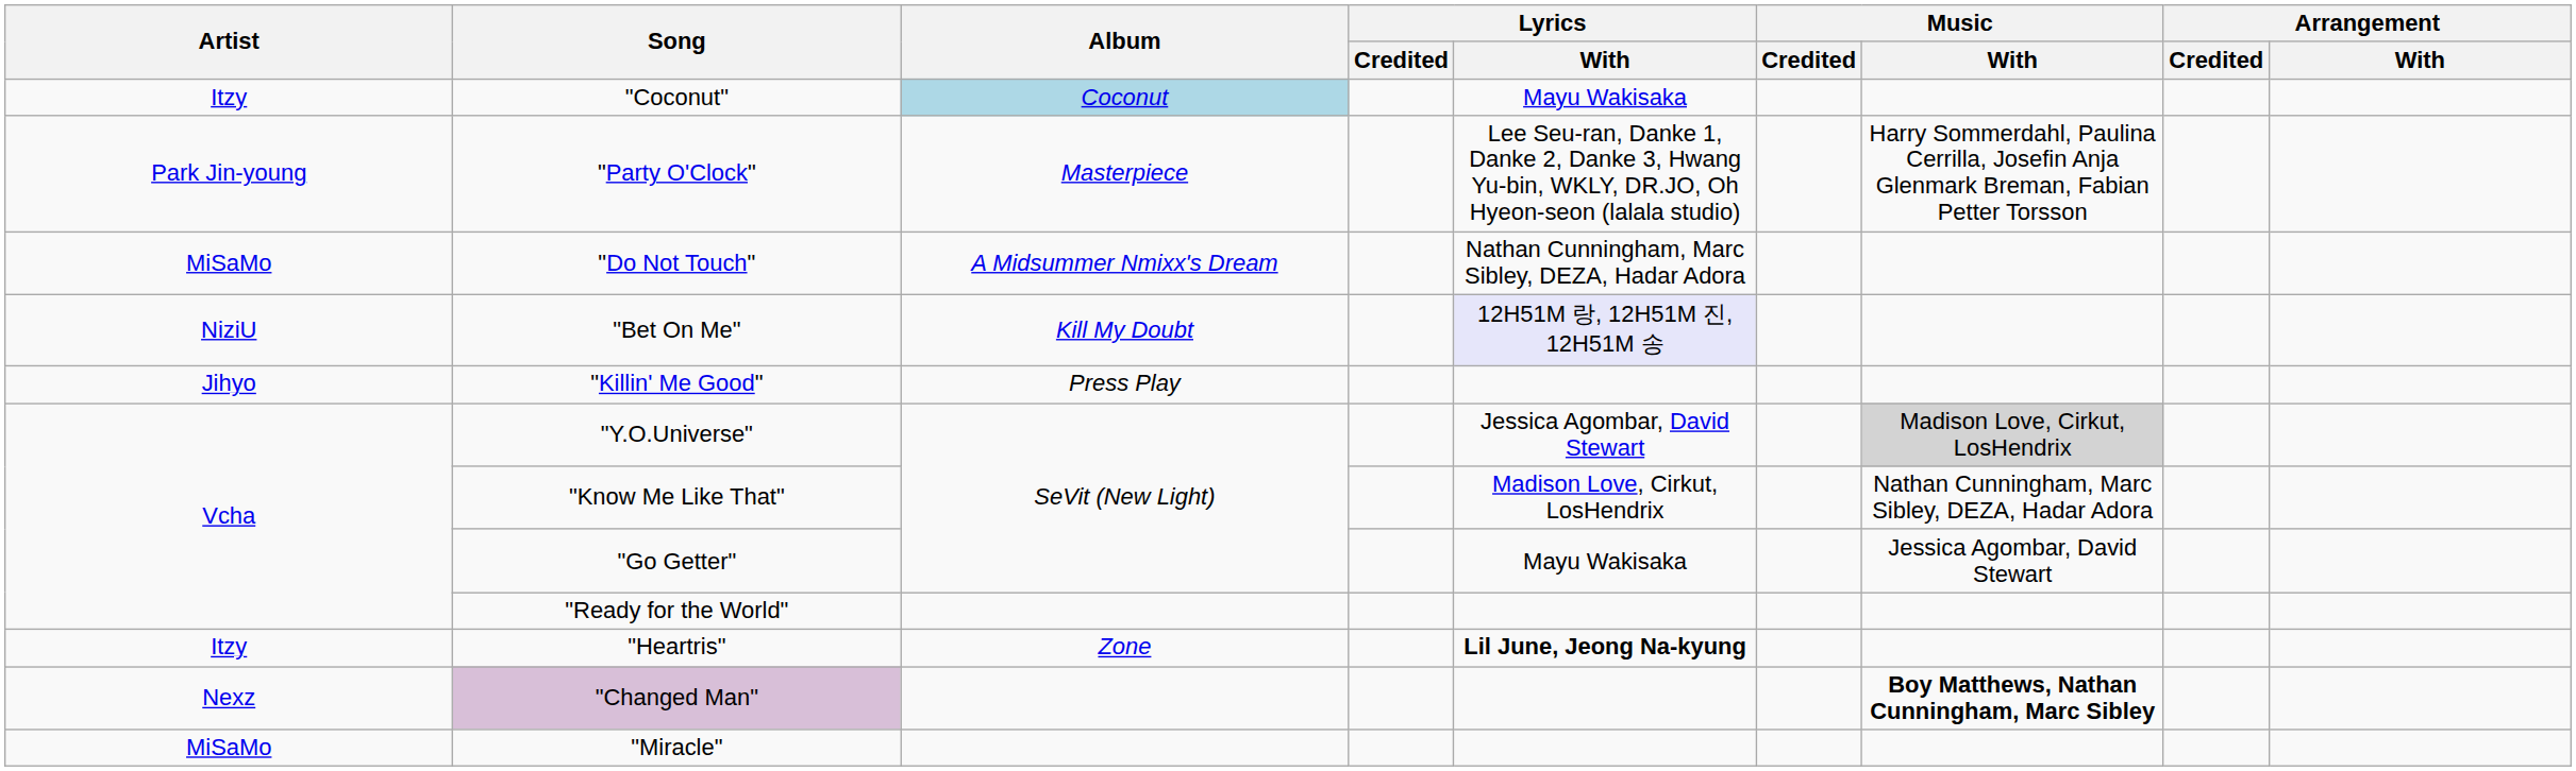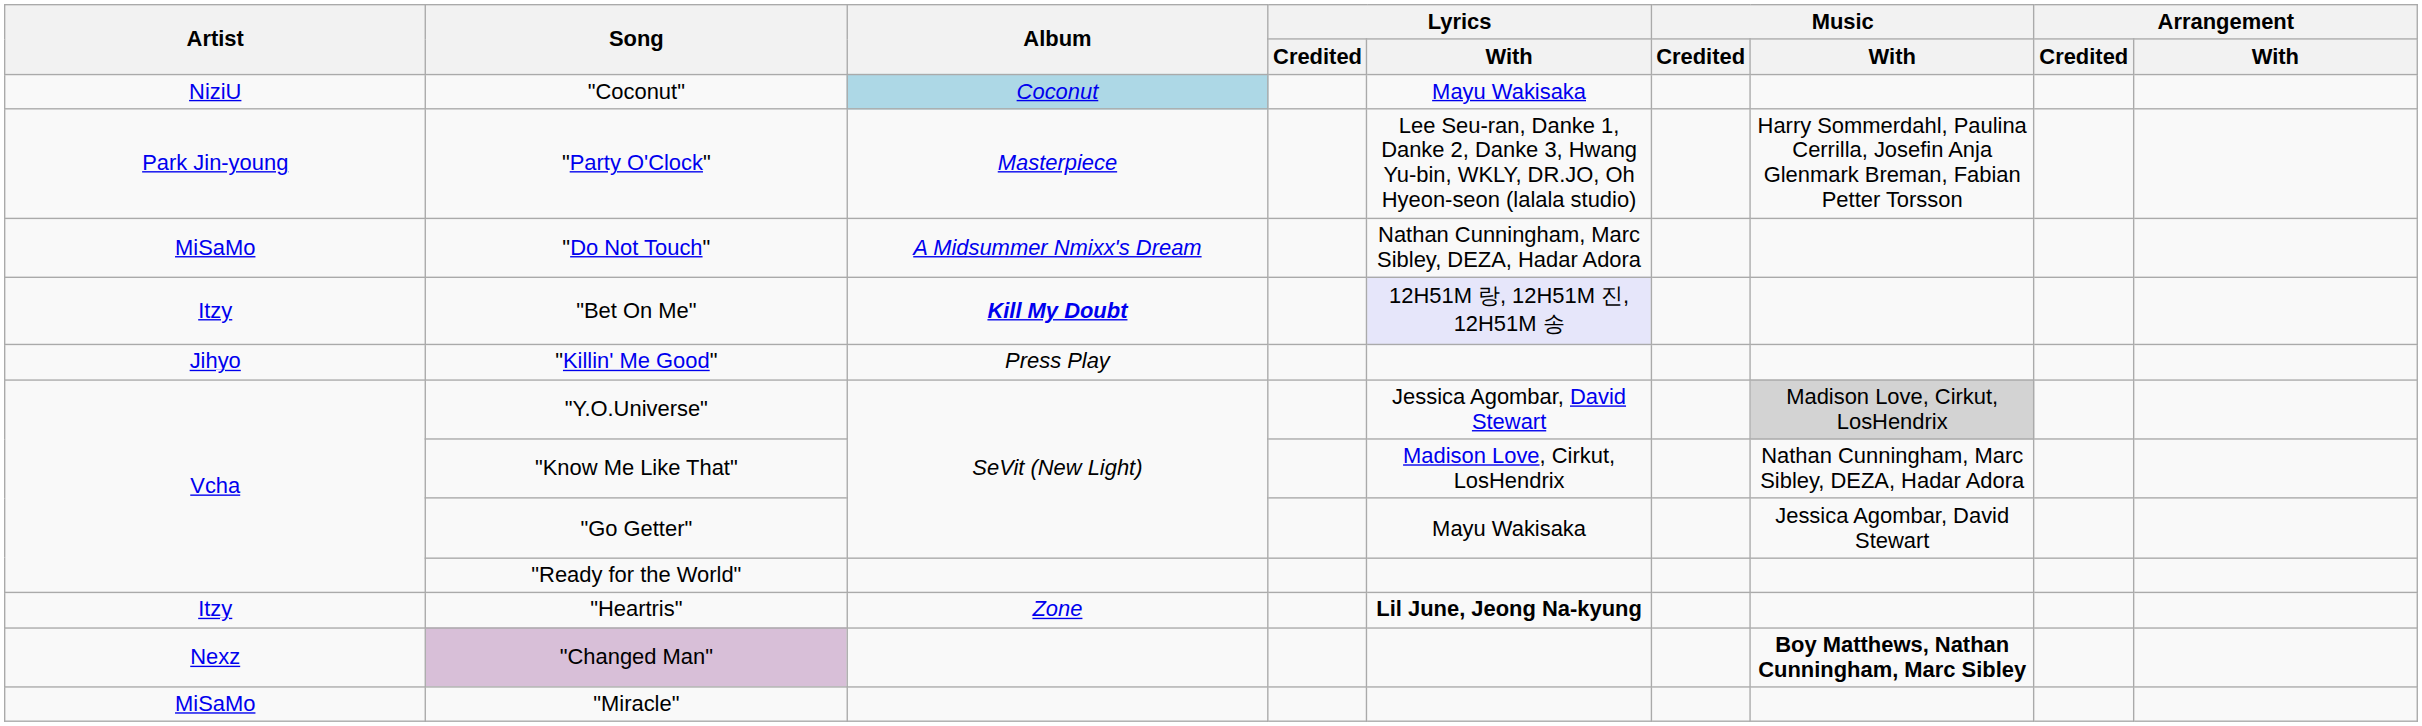"Coconut" | Artist: Itzy -> NiziU
"Bet On Me" | Artist: NiziU -> Itzy
"Bet On Me" | Album: normal -> bold
